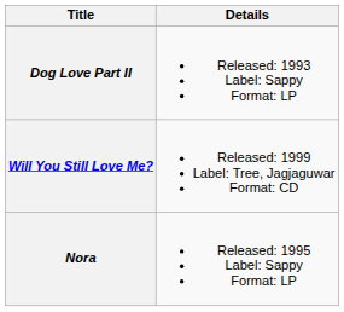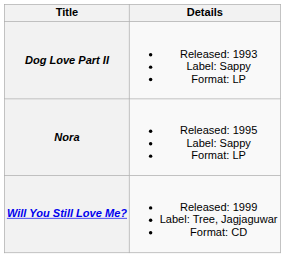rows swapped: Nora <-> Will You Still Love Me?
